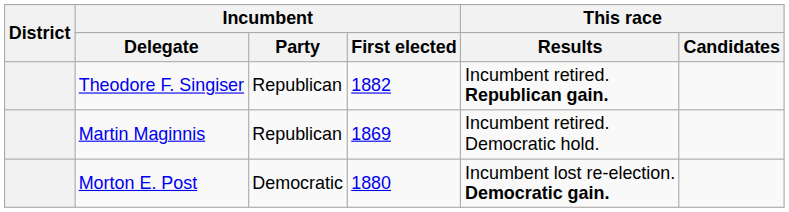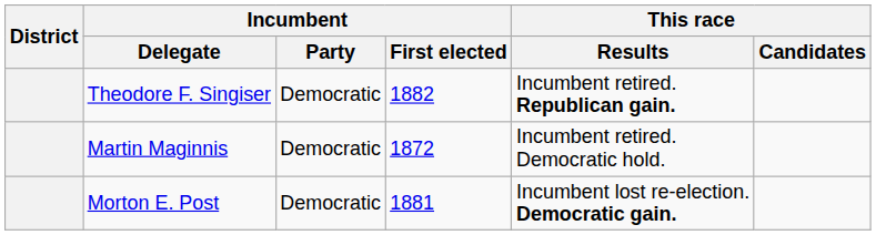Theodore F. Singiser | Incumbent / Party: Republican -> Democratic
Martin Maginnis | Incumbent / Party: Republican -> Democratic
Martin Maginnis | Incumbent / First elected: 1869 -> 1872
Morton E. Post | Incumbent / First elected: 1880 -> 1881
